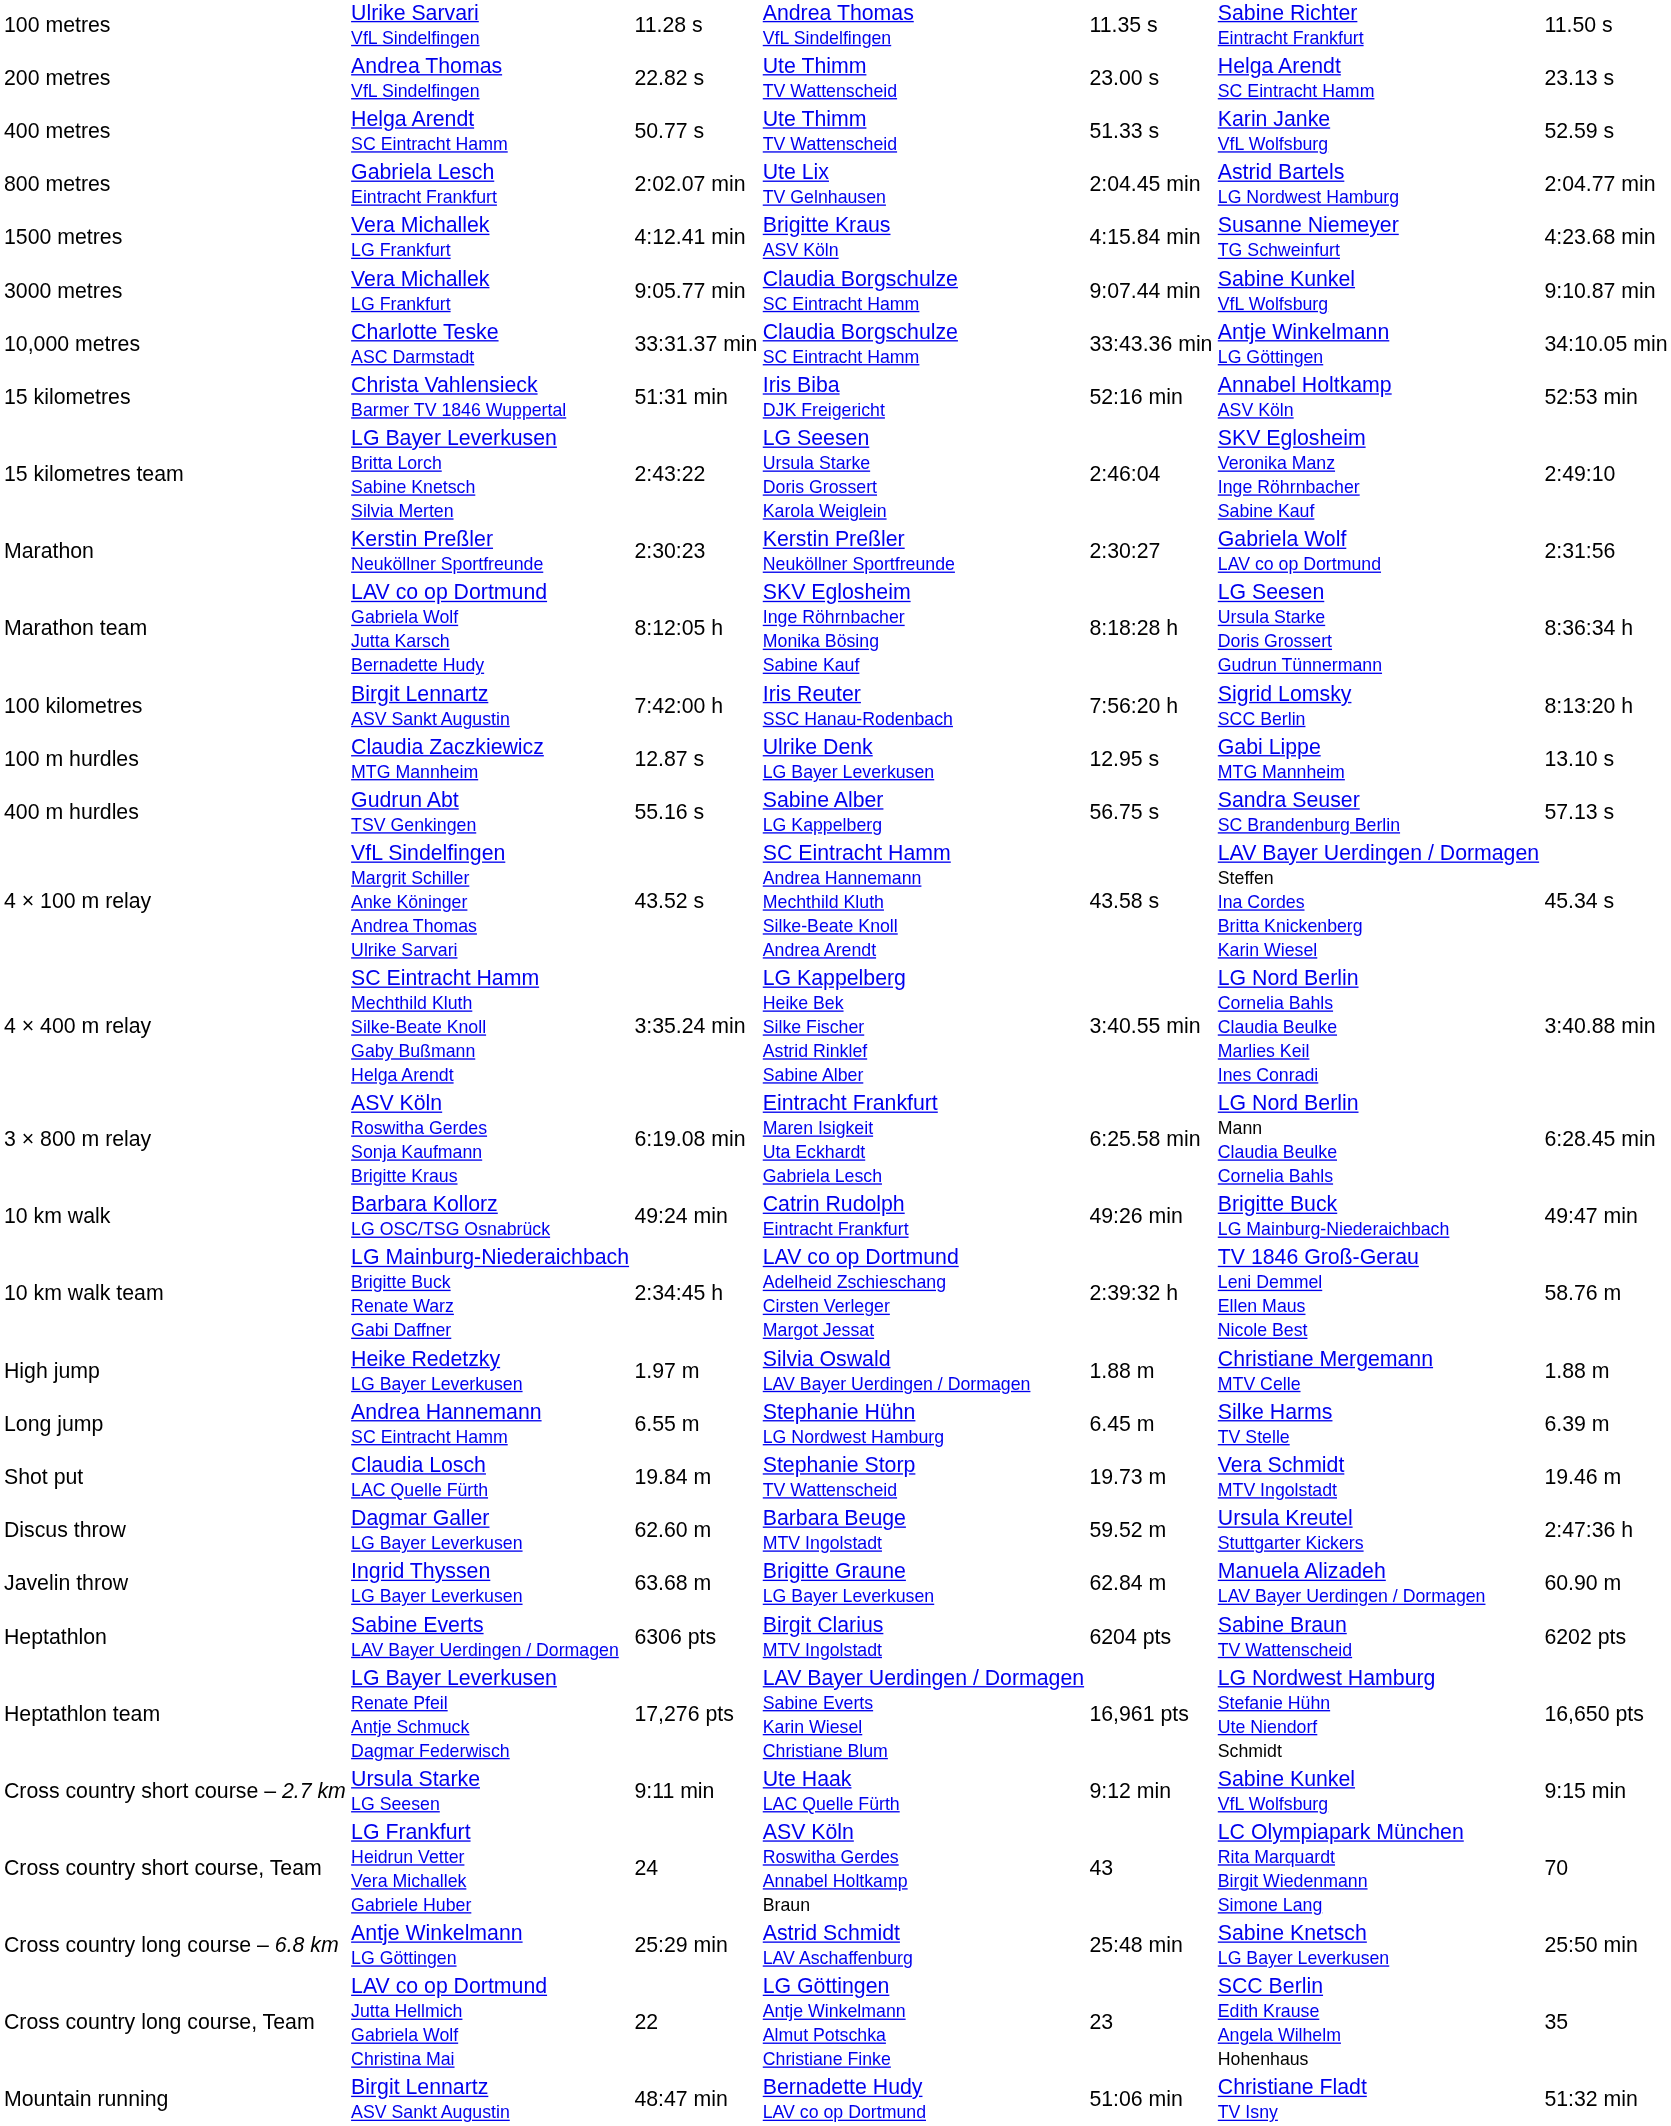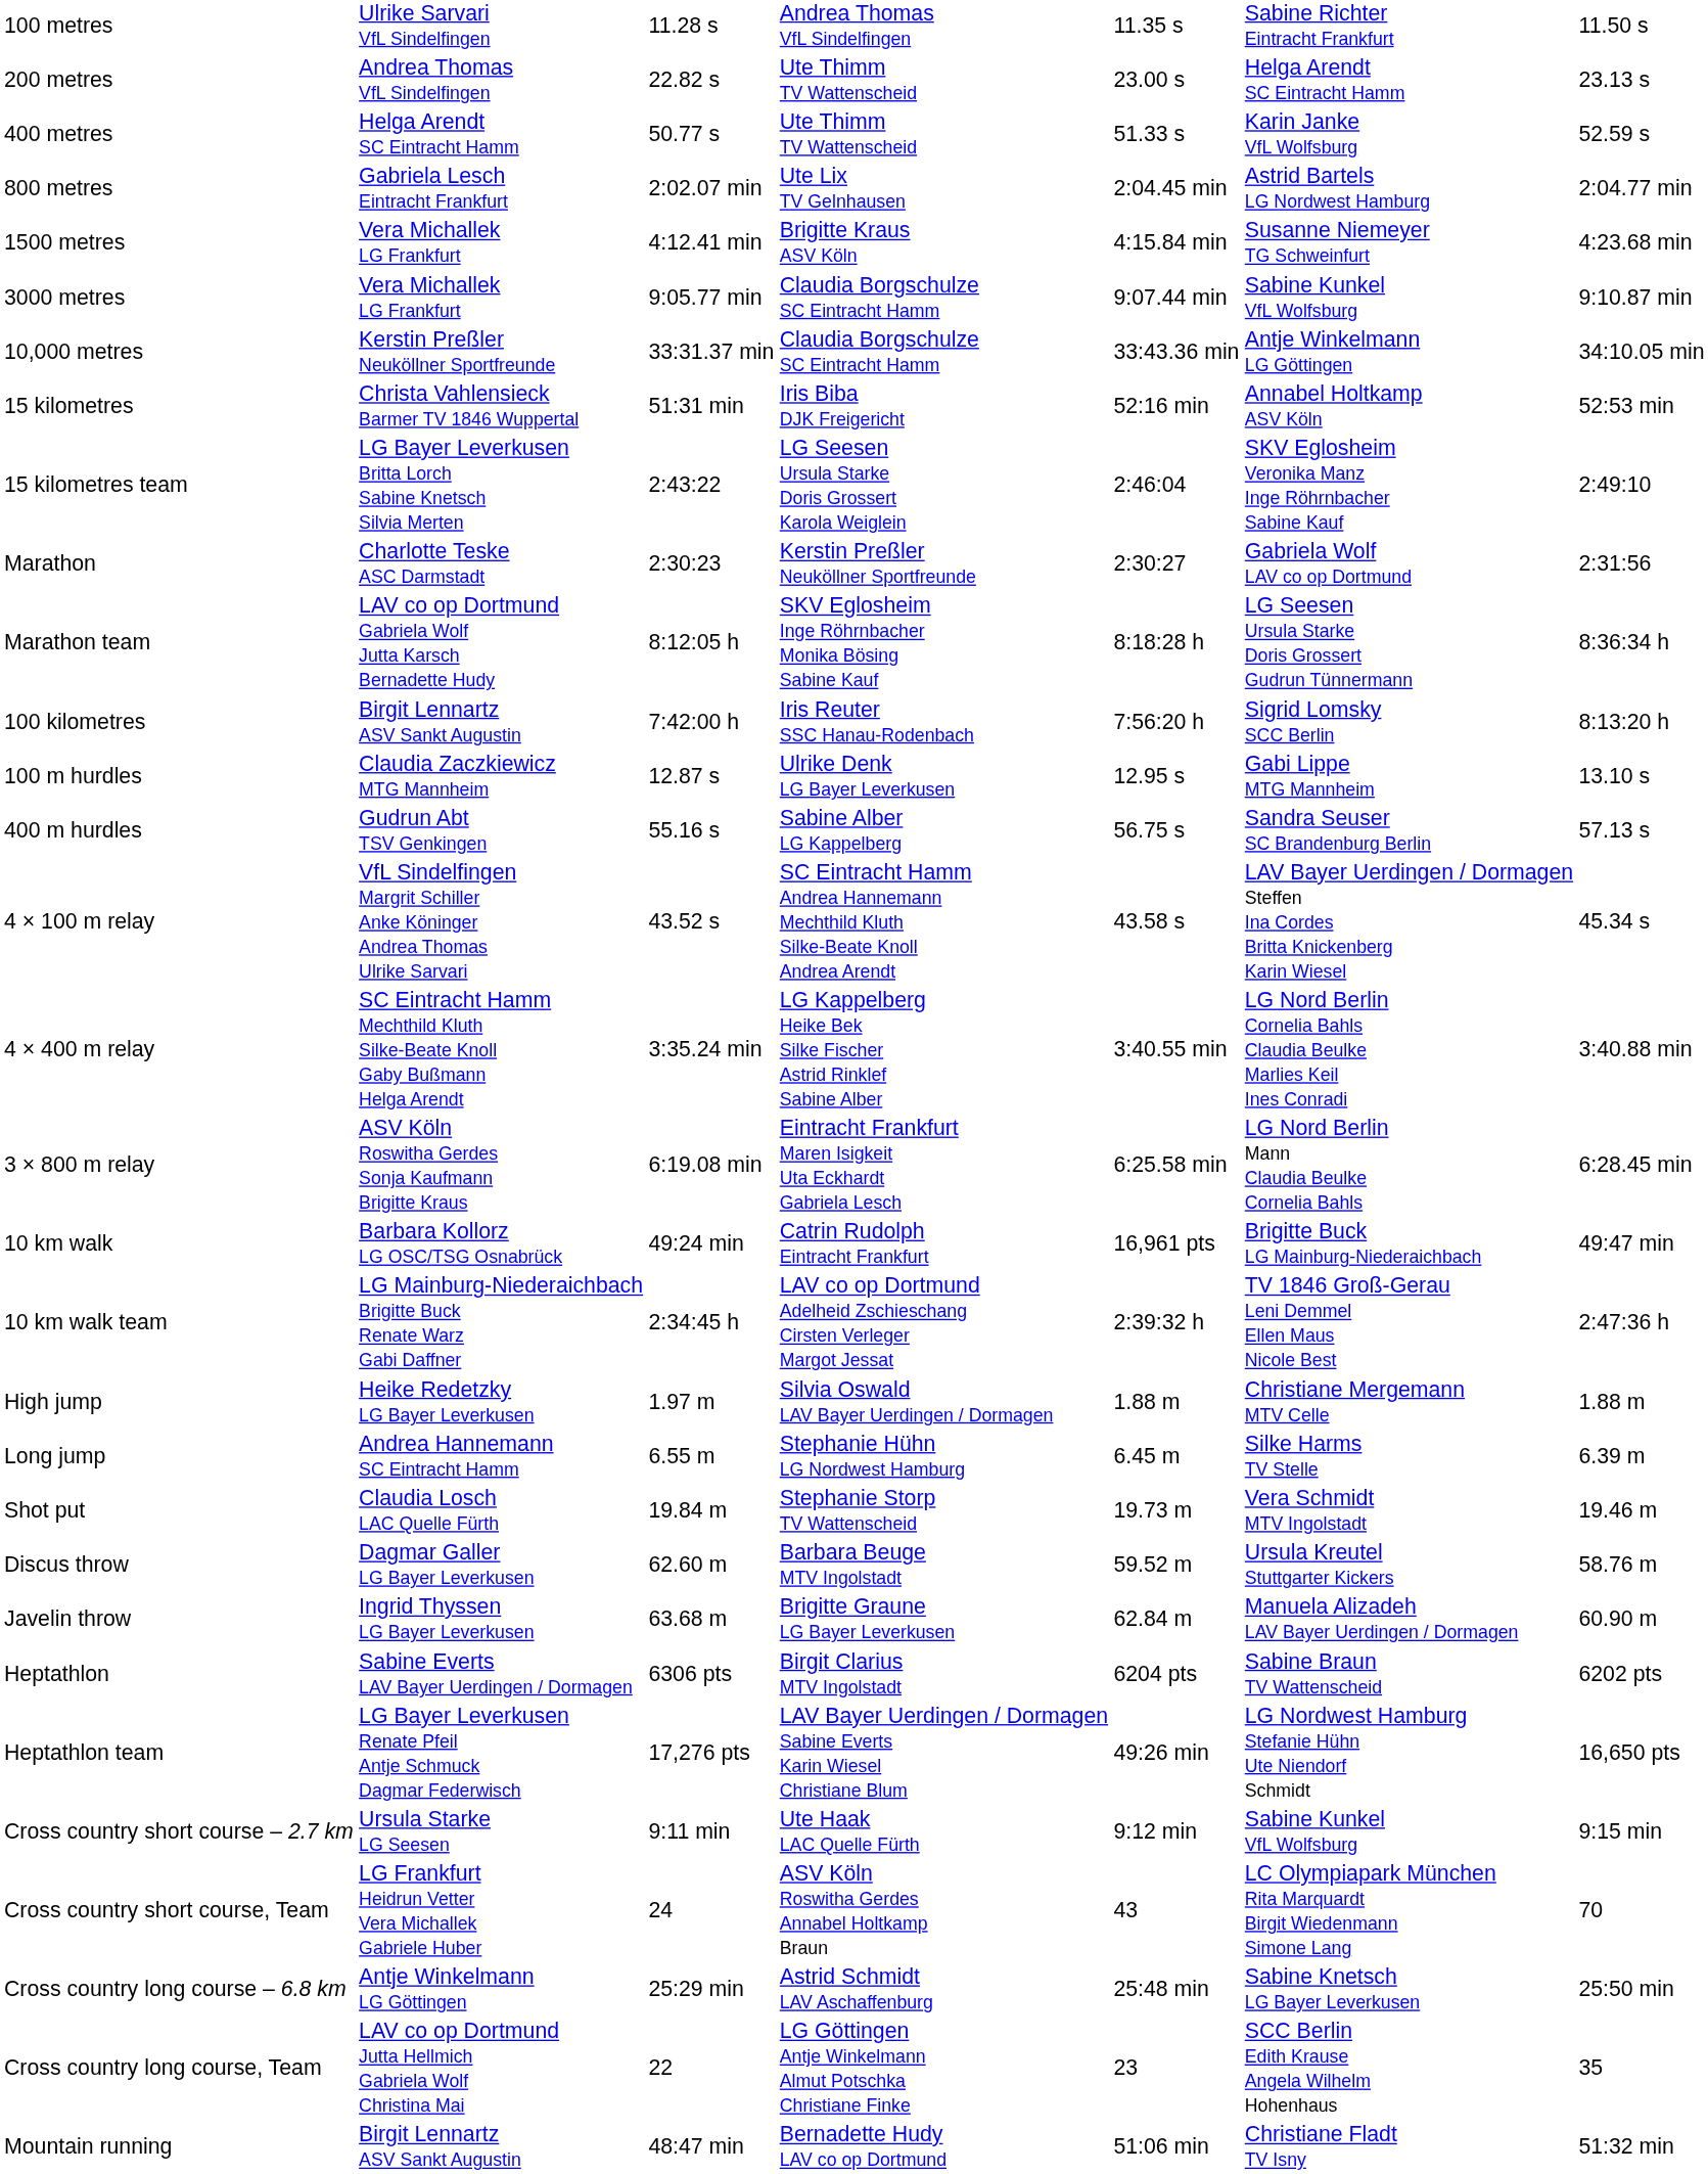10,000 metres | column 2: Charlotte Teske ASC Darmstadt -> Kerstin Preßler Neuköllner Sportfreunde
Marathon | column 2: Kerstin Preßler Neuköllner Sportfreunde -> Charlotte Teske ASC Darmstadt
10 km walk | column 5: 49:26 min -> 16,961 pts
10 km walk team | column 7: 58.76 m -> 2:47:36 h
Discus throw | column 7: 2:47:36 h -> 58.76 m
Heptathlon team | column 5: 16,961 pts -> 49:26 min
